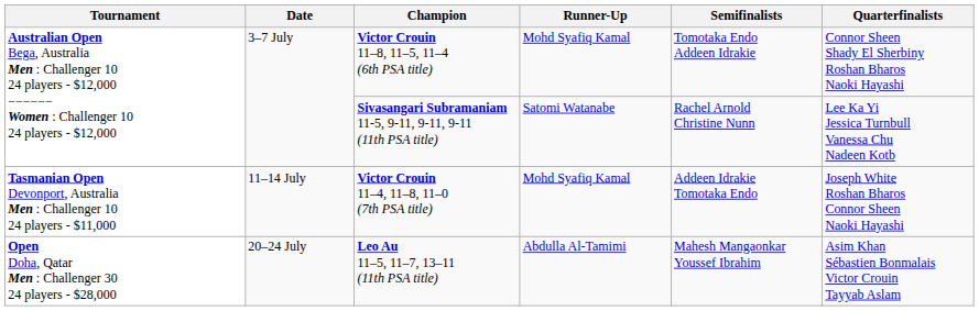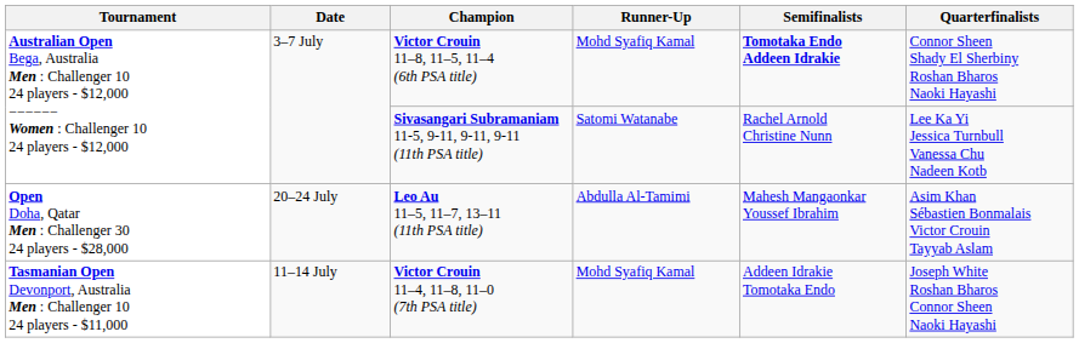Victor Crouin 11–8, 11–5, 11–4 (6th PSA title) | Semifinalists: normal -> bold
rows swapped: Victor Crouin 11–4, 11–8, 11–0 (7th PSA title) <-> Leo Au 11–5, 11–7, 13–11 (11th PSA title)
